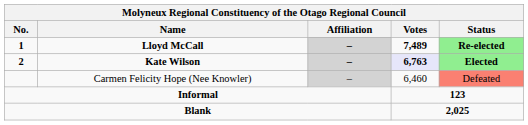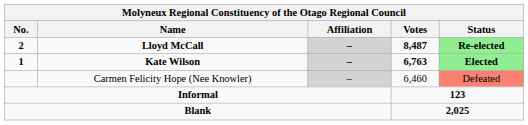Lloyd McCall | No.: 1 -> 2
Lloyd McCall | Votes: 7,489 -> 8,487
Kate Wilson | No.: 2 -> 1
Kate Wilson | Votes: lavender background -> no background
